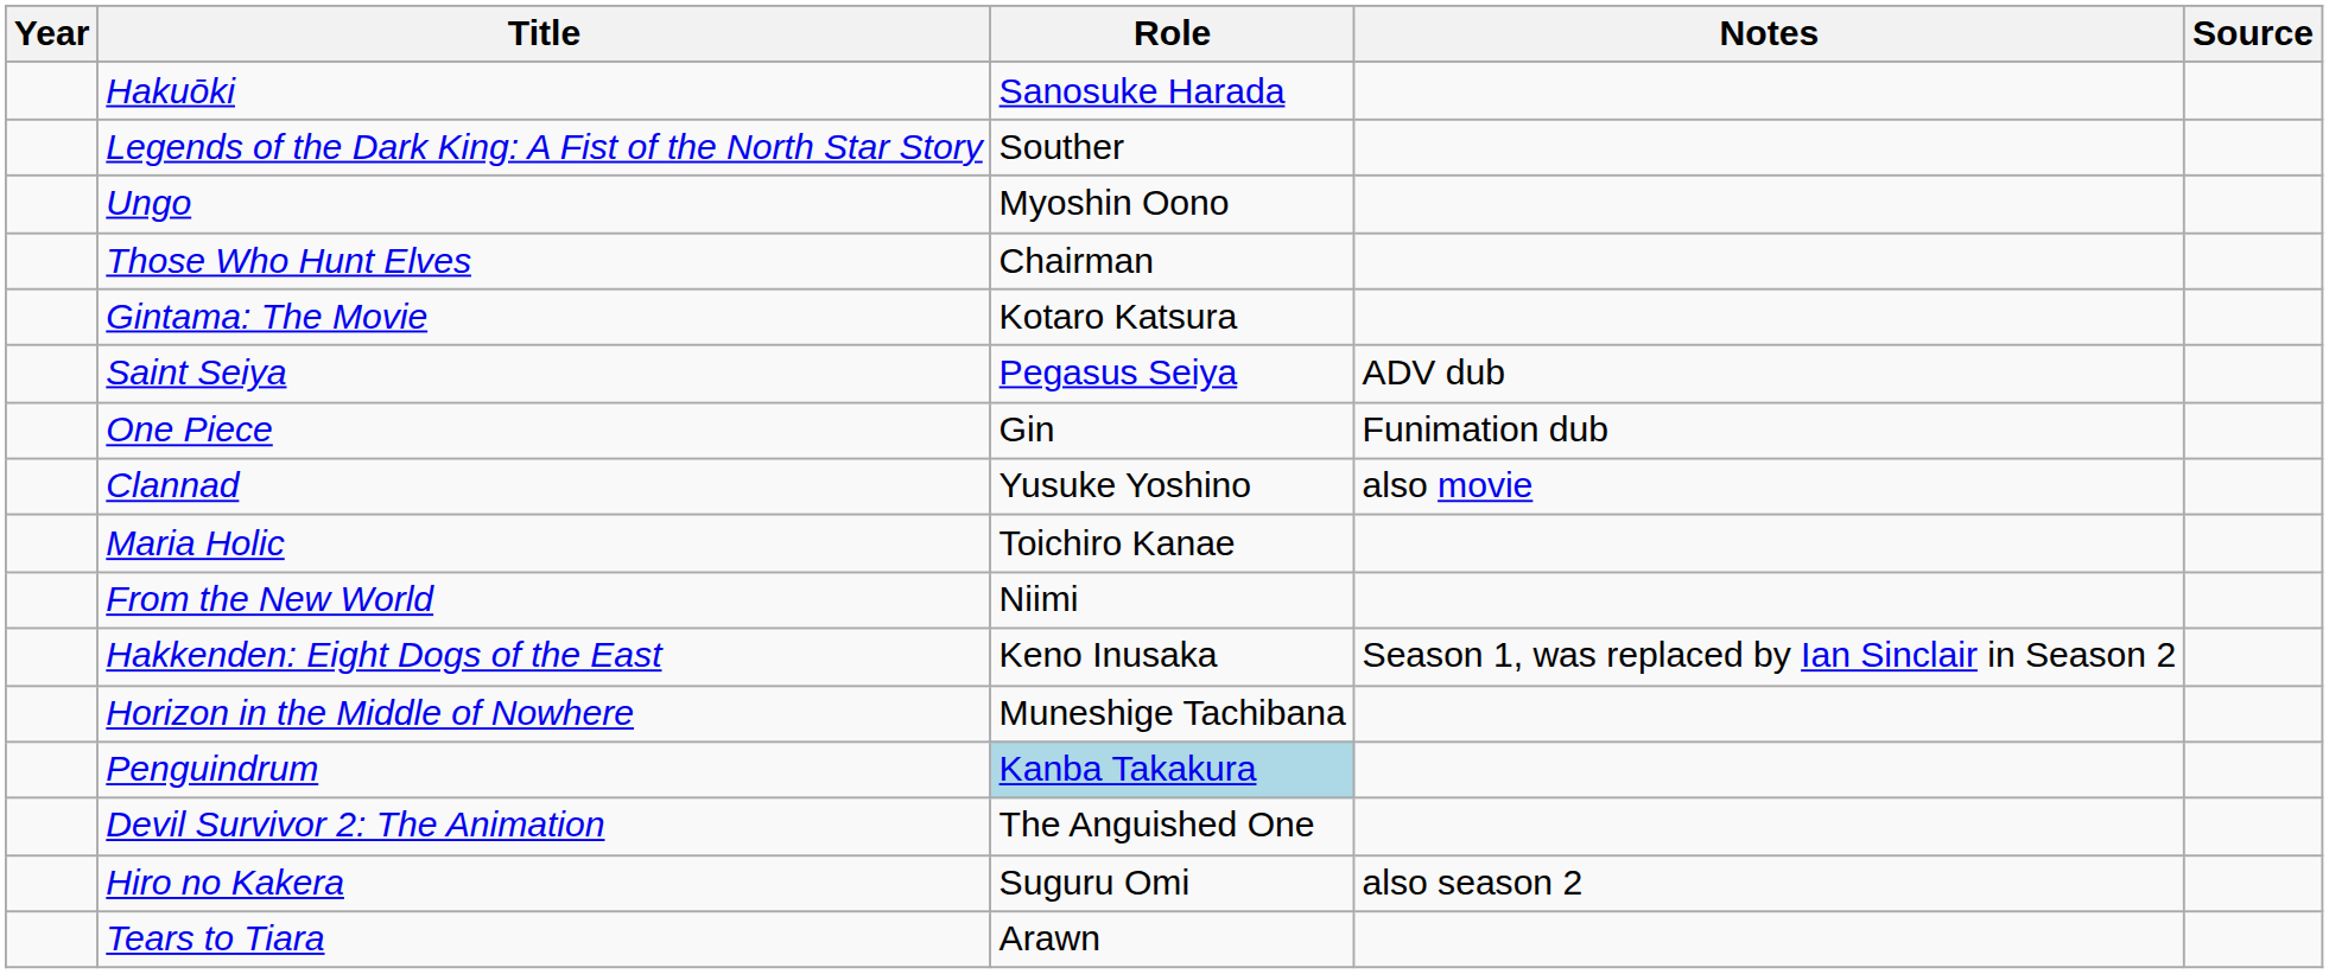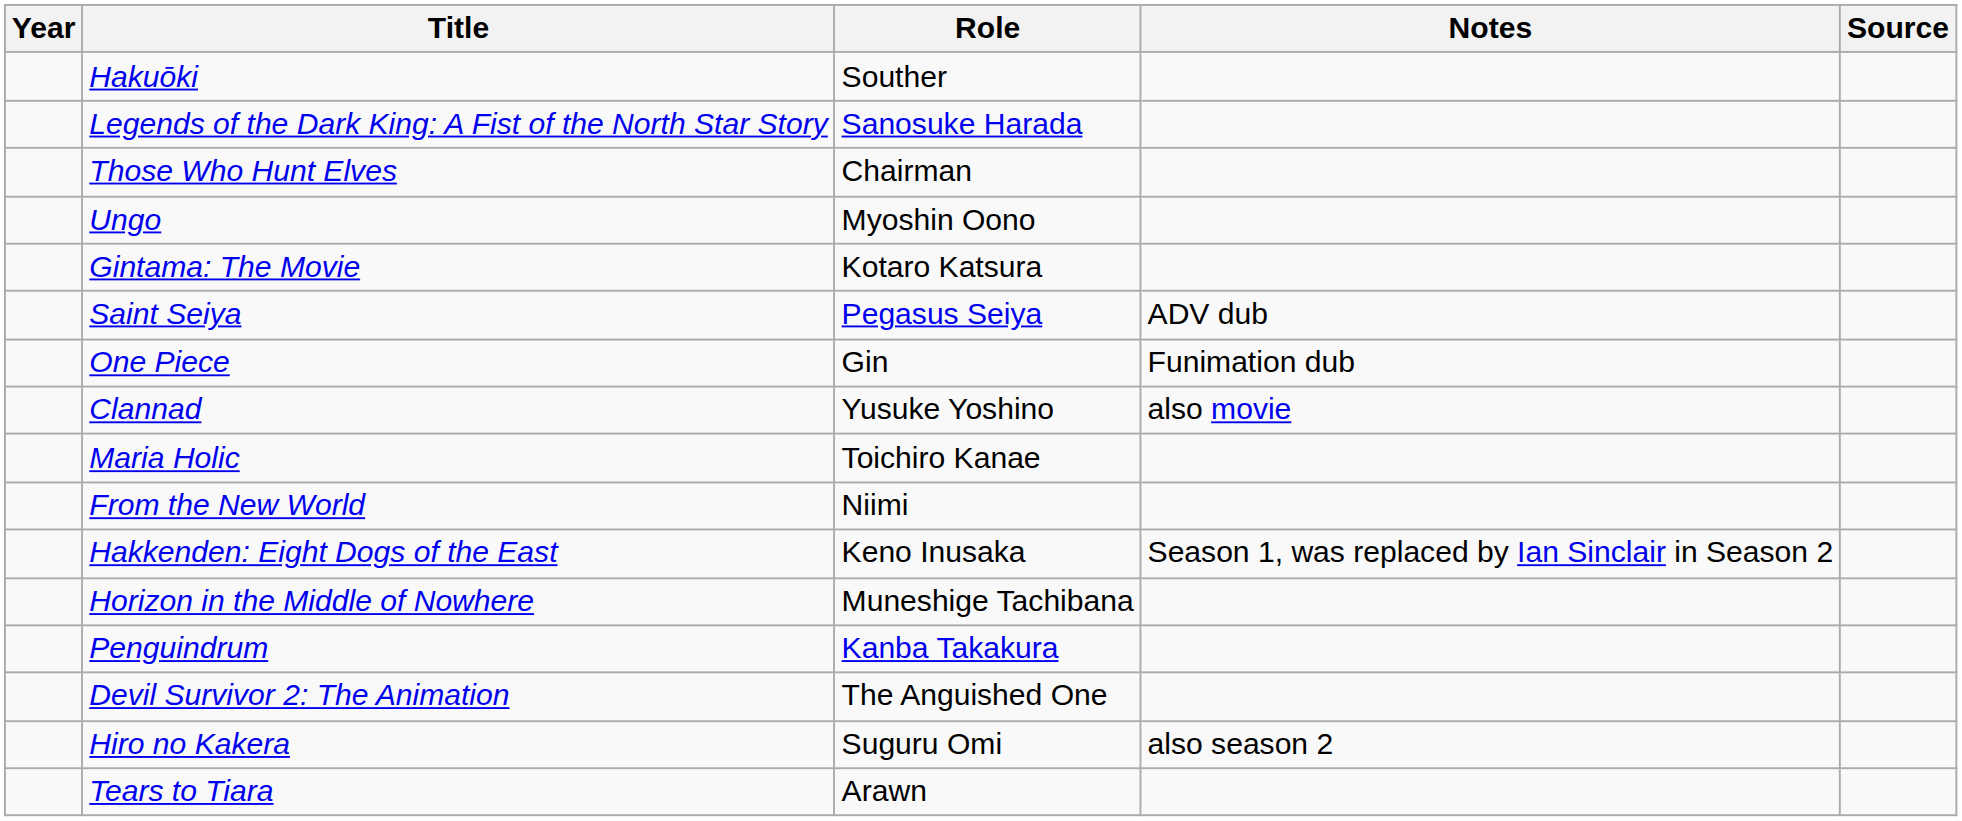Hakuōki | Role: Sanosuke Harada -> Souther
Legends of the Dark King: A Fist of the North Star Story | Role: Souther -> Sanosuke Harada
rows swapped: Those Who Hunt Elves <-> Ungo
Penguindrum | Role: lightblue background -> no background
